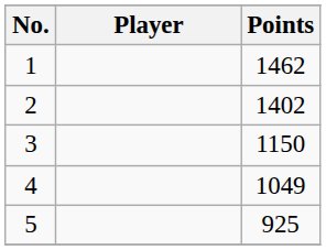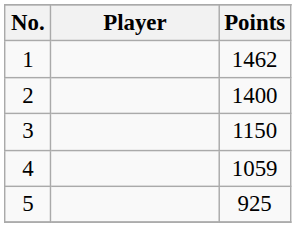2 | Points: 1402 -> 1400
4 | Points: 1049 -> 1059
